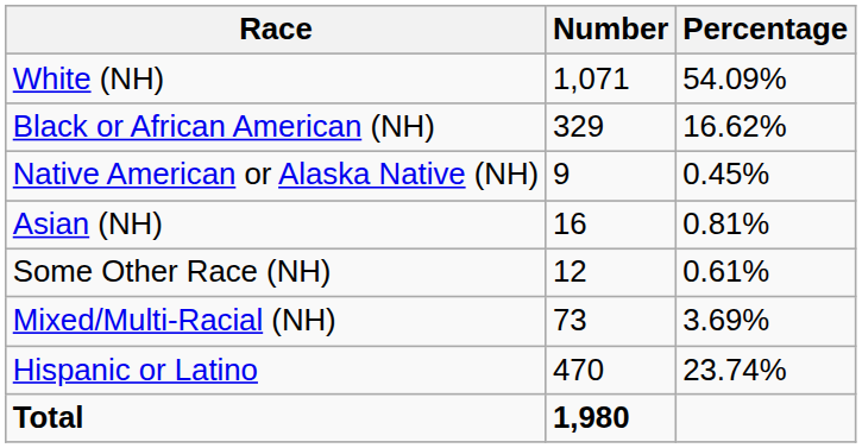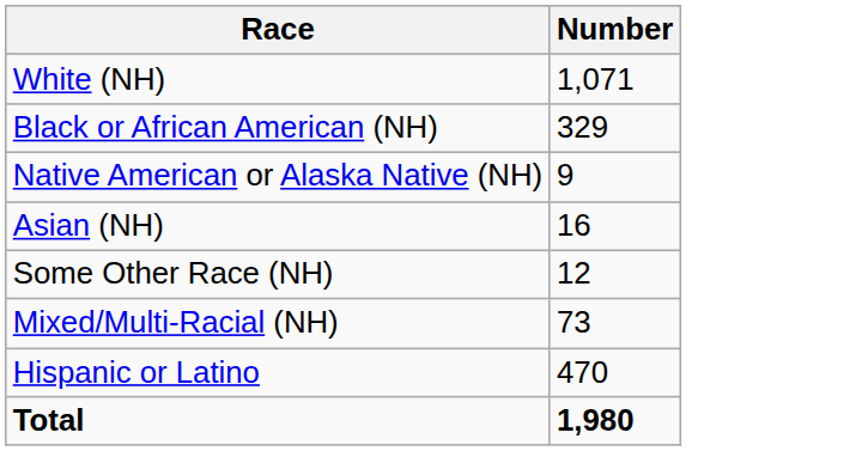- column: Percentage | 54.09% | 16.62% | 0.45% | 0.81% | 0.61% | 3.69% | 23.74%
